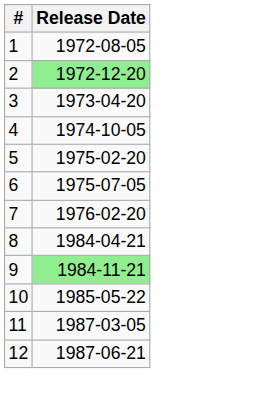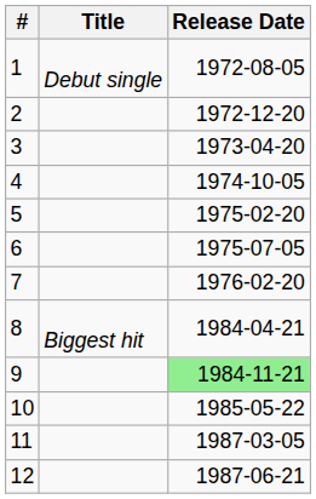+ column: Title | Debut single | Biggest hit
2 | Release Date: lightgreen background -> no background
